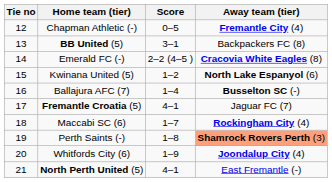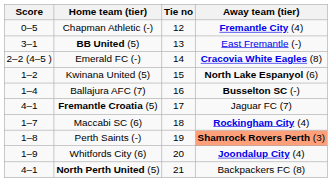columns swapped: Tie no <-> Score
BB United (5) | Away team (tier): Backpackers FC (8) -> East Fremantle (-)
North Perth United (5) | Away team (tier): East Fremantle (-) -> Backpackers FC (8)
